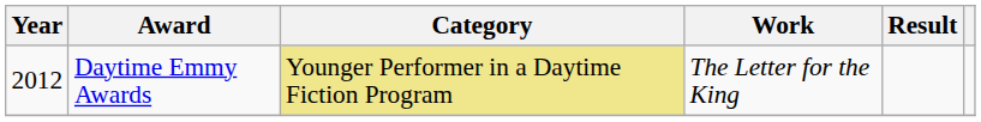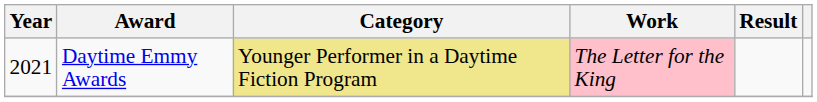Daytime Emmy Awards | Year: 2012 -> 2021
Daytime Emmy Awards | Work: no background -> pink background
